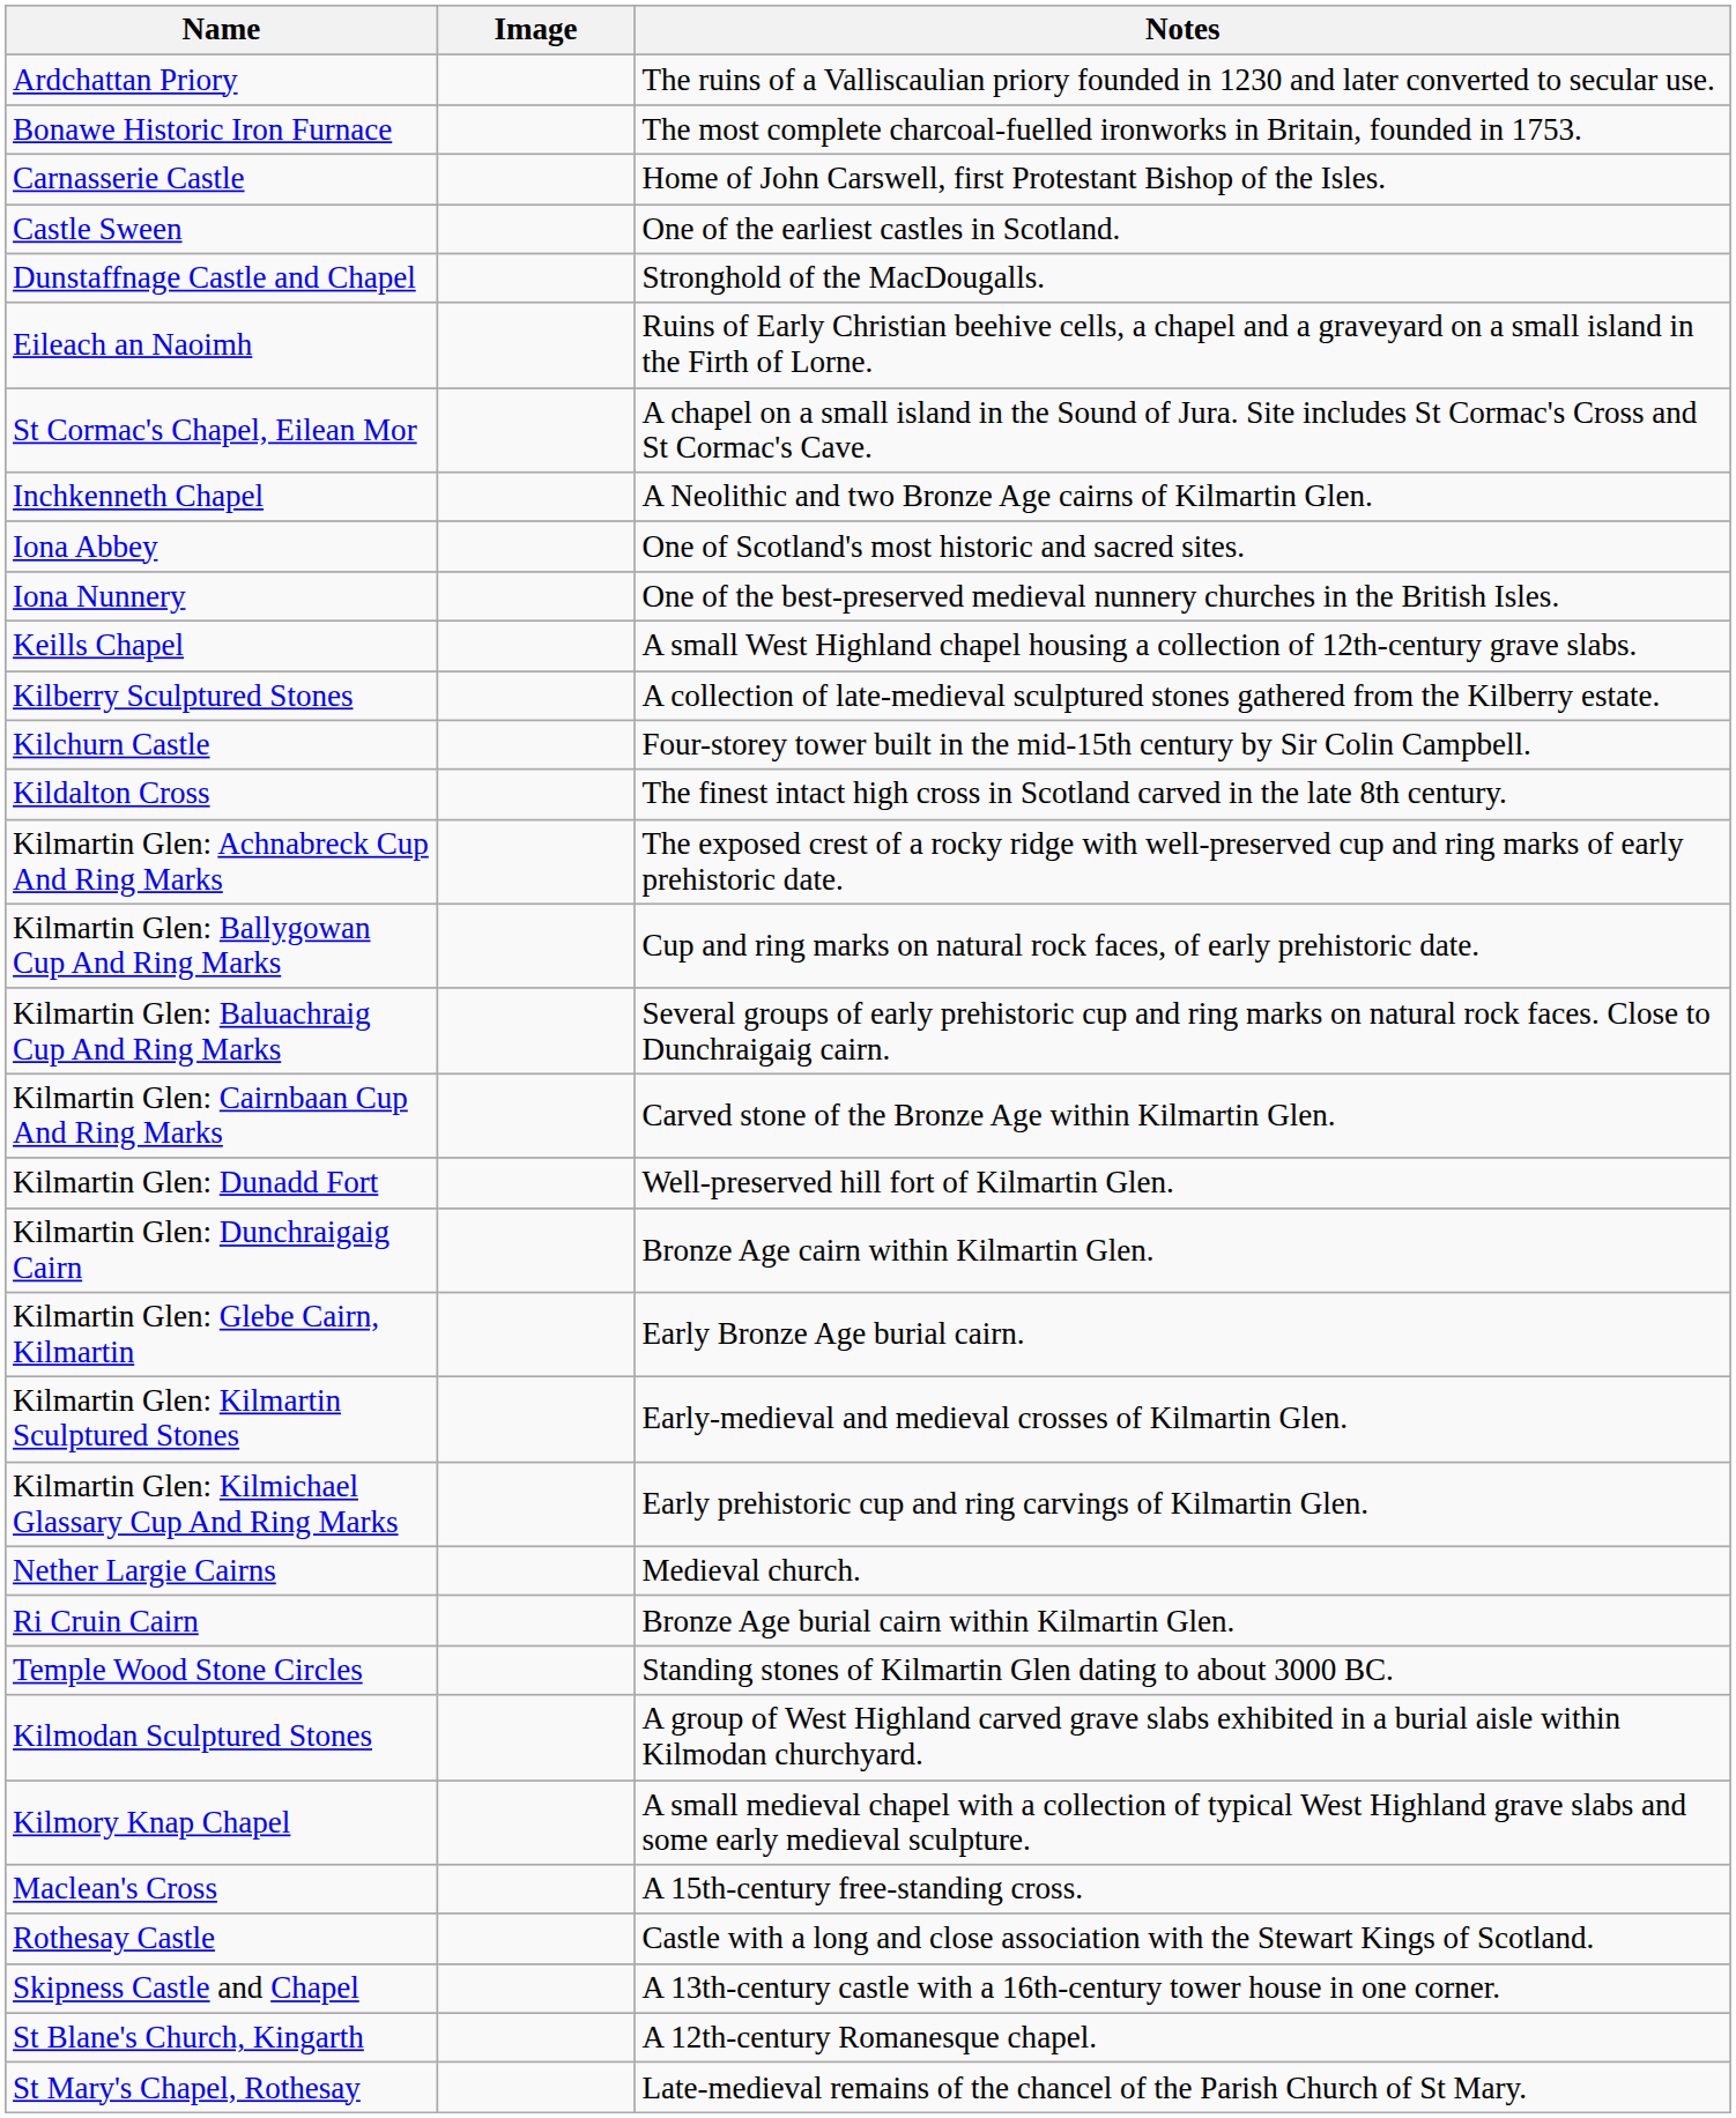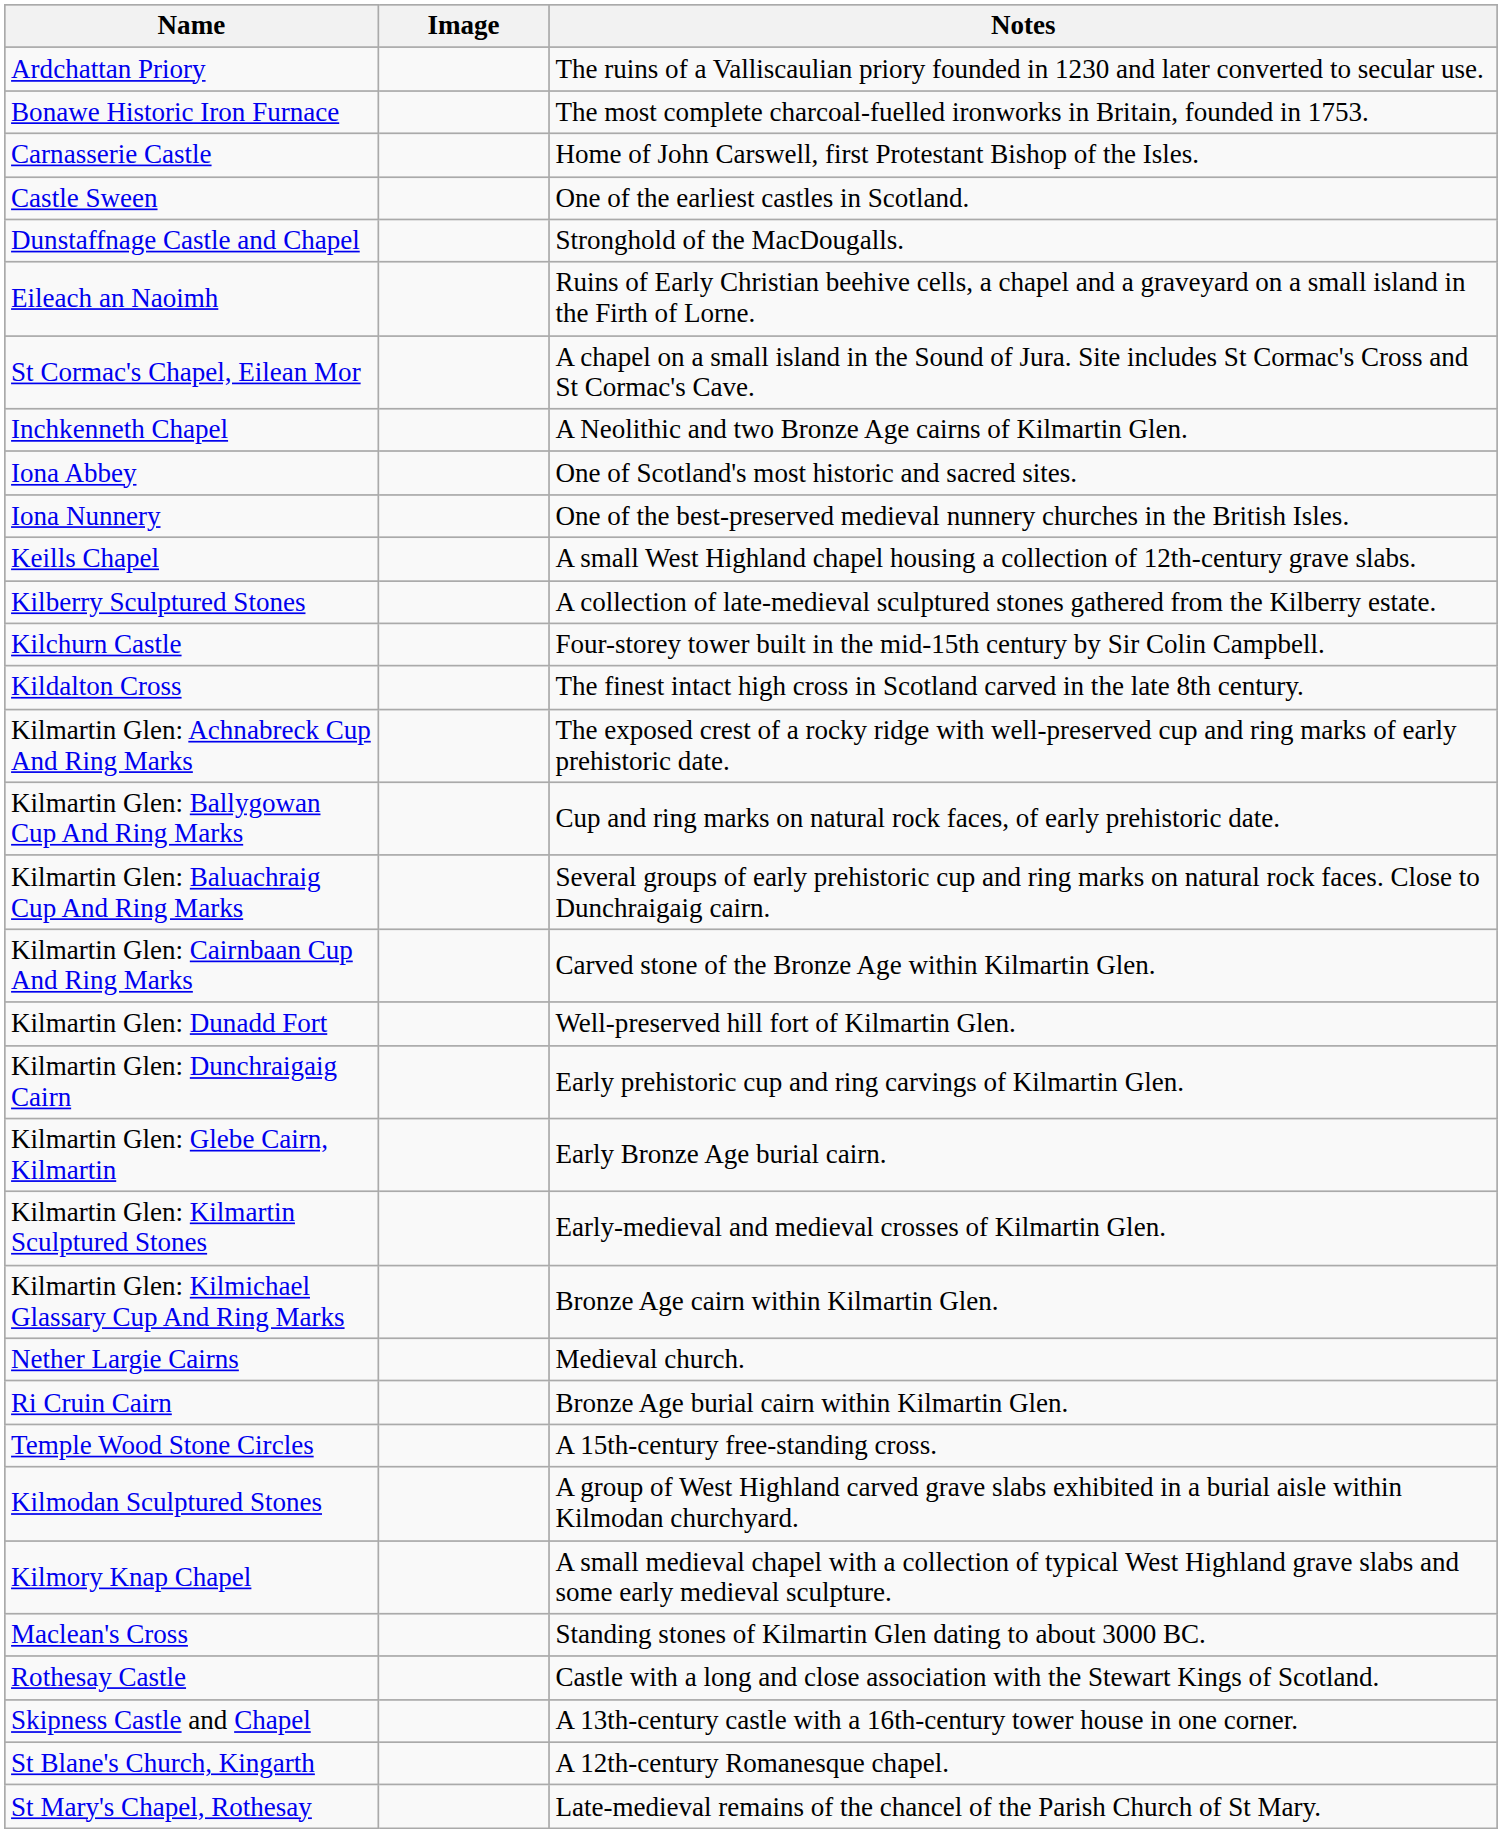Kilmartin Glen: Dunchraigaig Cairn | Notes: Bronze Age cairn within Kilmartin Glen. -> Early prehistoric cup and ring carvings of Kilmartin Glen.
Kilmartin Glen: Kilmichael Glassary Cup And Ring Marks | Notes: Early prehistoric cup and ring carvings of Kilmartin Glen. -> Bronze Age cairn within Kilmartin Glen.
Temple Wood Stone Circles | Notes: Standing stones of Kilmartin Glen dating to about 3000 BC. -> A 15th-century free-standing cross.
Maclean's Cross | Notes: A 15th-century free-standing cross. -> Standing stones of Kilmartin Glen dating to about 3000 BC.
